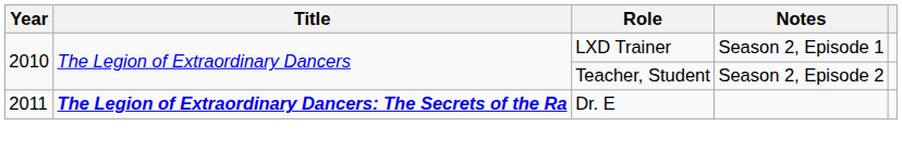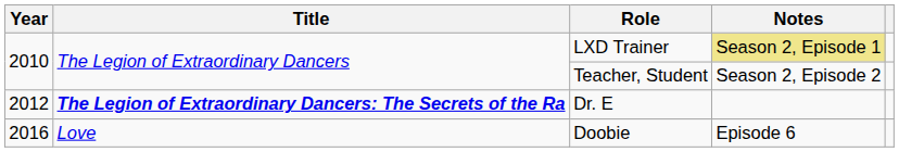LXD Trainer | Notes: no background -> khaki background
Dr. E | Year: 2011 -> 2012
+ row: 2016 | Love | Doobie | Episode 6
